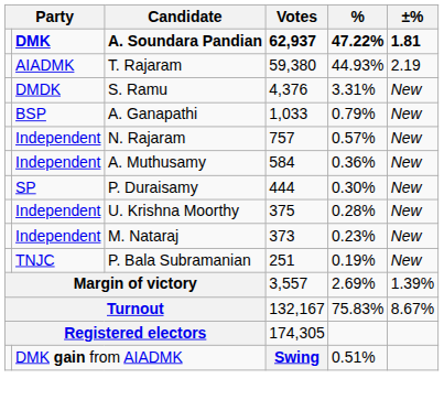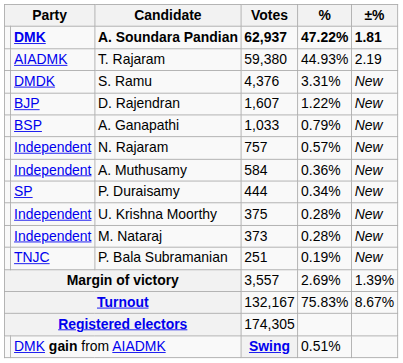+ row: BJP | D. Rajendran | 1,607 | 1.22% | New
P. Duraisamy | %: 0.30% -> 0.34%
M. Nataraj | %: 0.23% -> 0.28%
